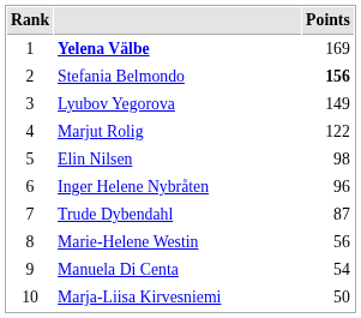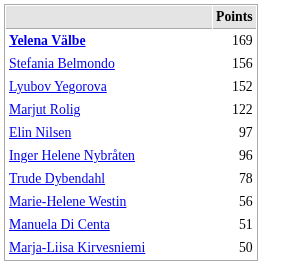- column: Rank | 1 | 2 | 3 | 4 | 5 | 6 | 7 | 8 | 9 | 10
Stefania Belmondo | Points: bold -> normal
Lyubov Yegorova | Points: 149 -> 152
Elin Nilsen | Points: 98 -> 97
Trude Dybendahl | Points: 87 -> 78
Manuela Di Centa | Points: 54 -> 51
